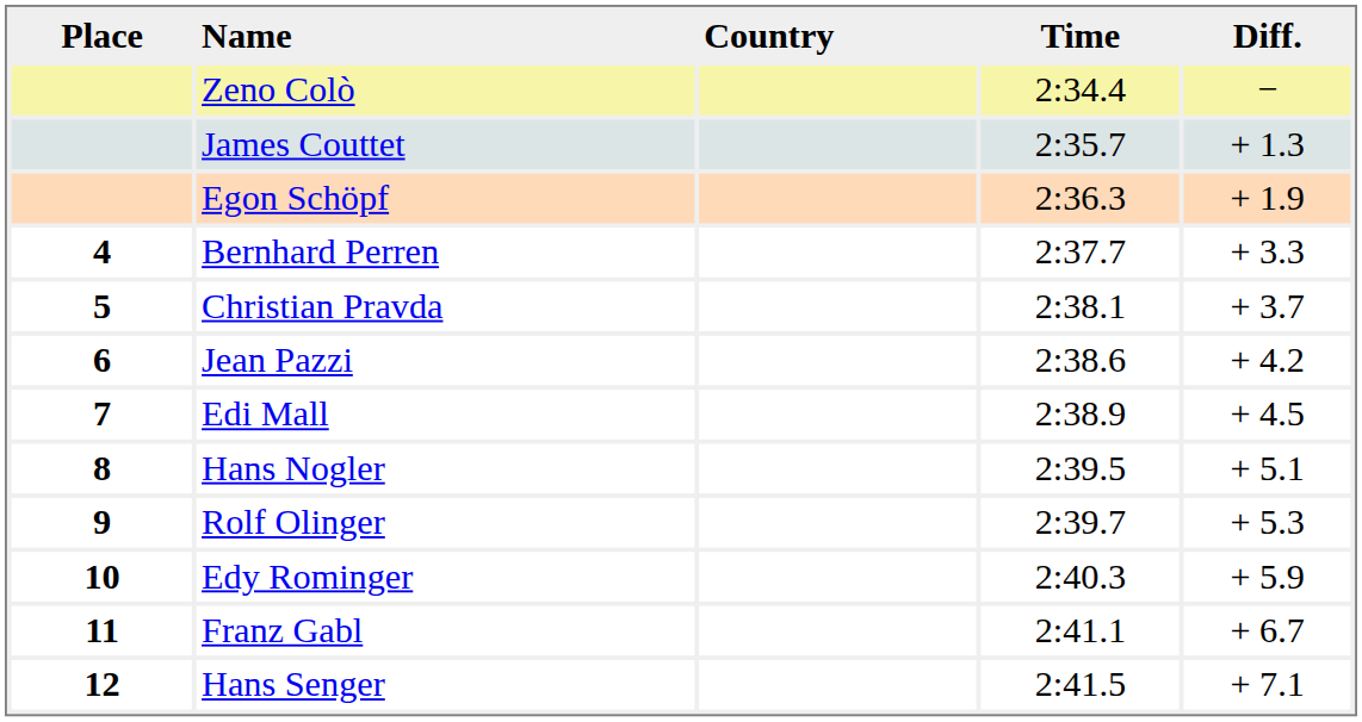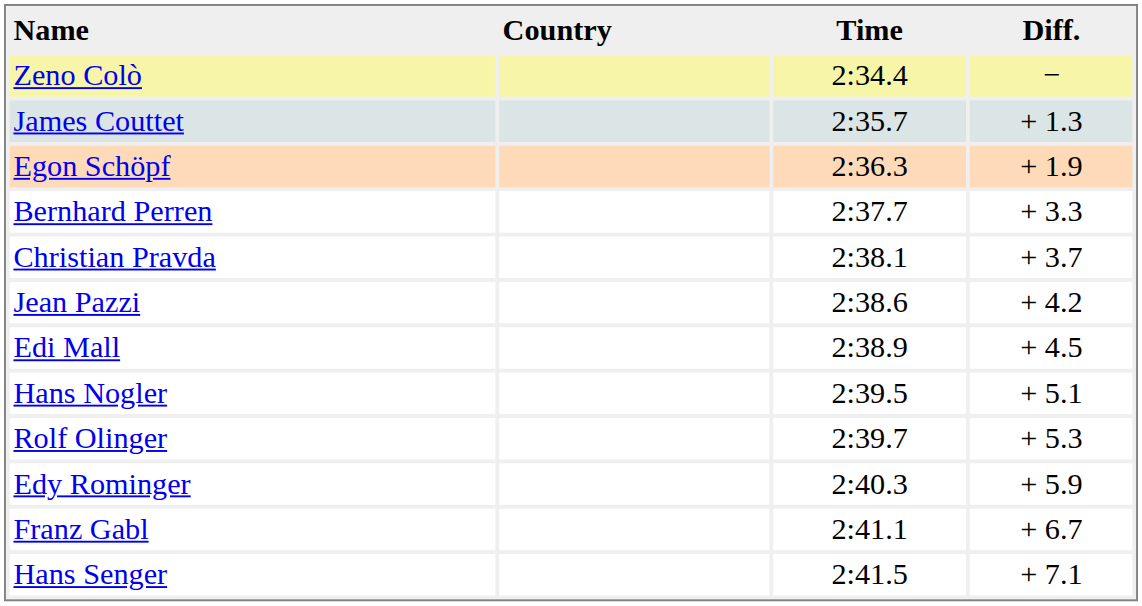- column: Place | 4 | 5 | 6 | 7 | 8 | 9 | 10 | 11 | 12
